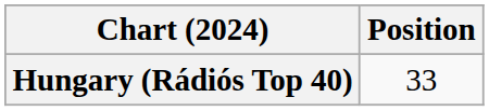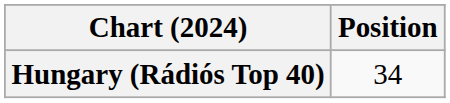Hungary (Rádiós Top 40) | Position: 33 -> 34
